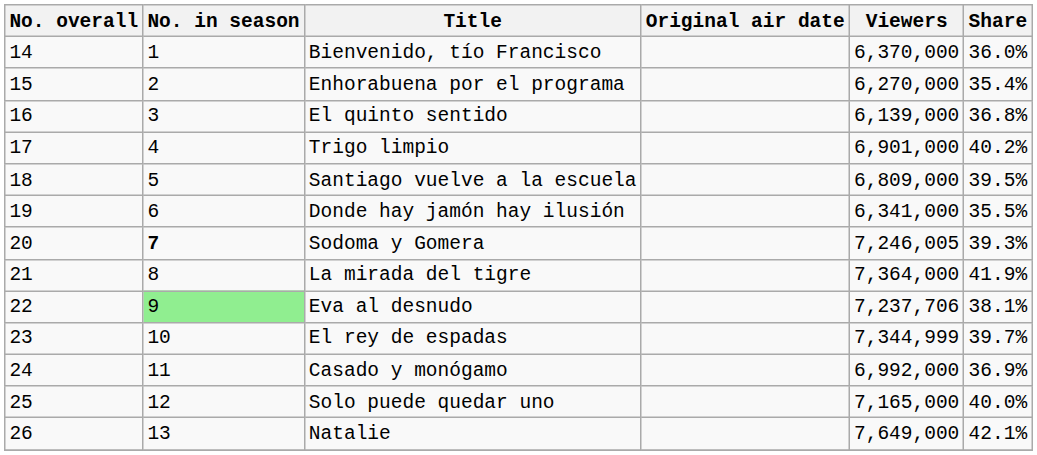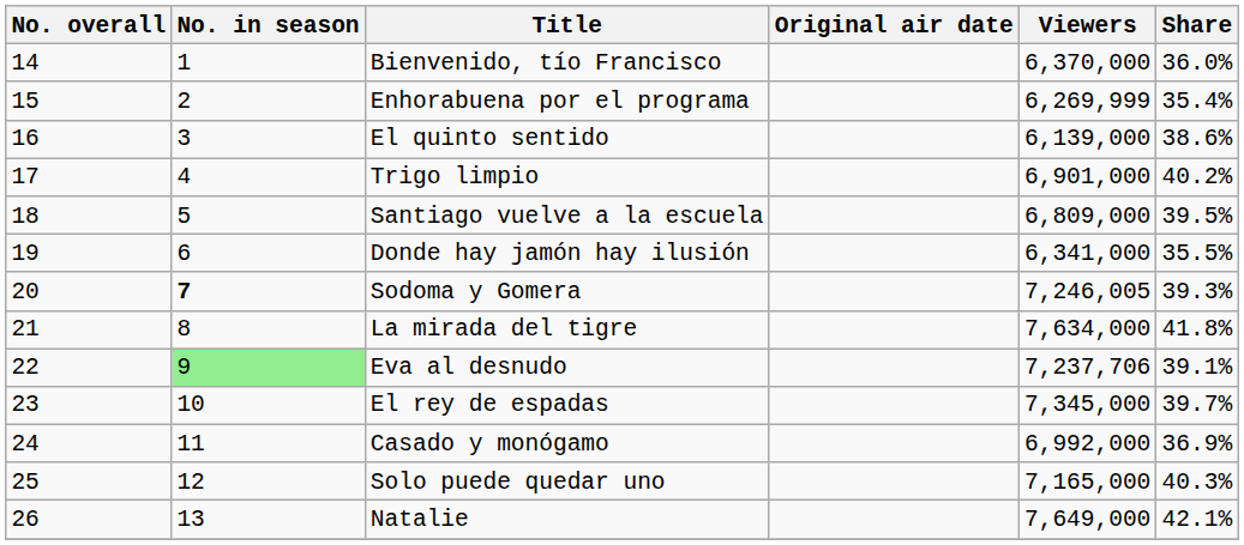Enhorabuena por el programa | Viewers: 6,270,000 -> 6,269,999
El quinto sentido | Share: 36.8% -> 38.6%
La mirada del tigre | Viewers: 7,364,000 -> 7,634,000
La mirada del tigre | Share: 41.9% -> 41.8%
Eva al desnudo | Share: 38.1% -> 39.1%
El rey de espadas | Viewers: 7,344,999 -> 7,345,000
Solo puede quedar uno | Share: 40.0% -> 40.3%
